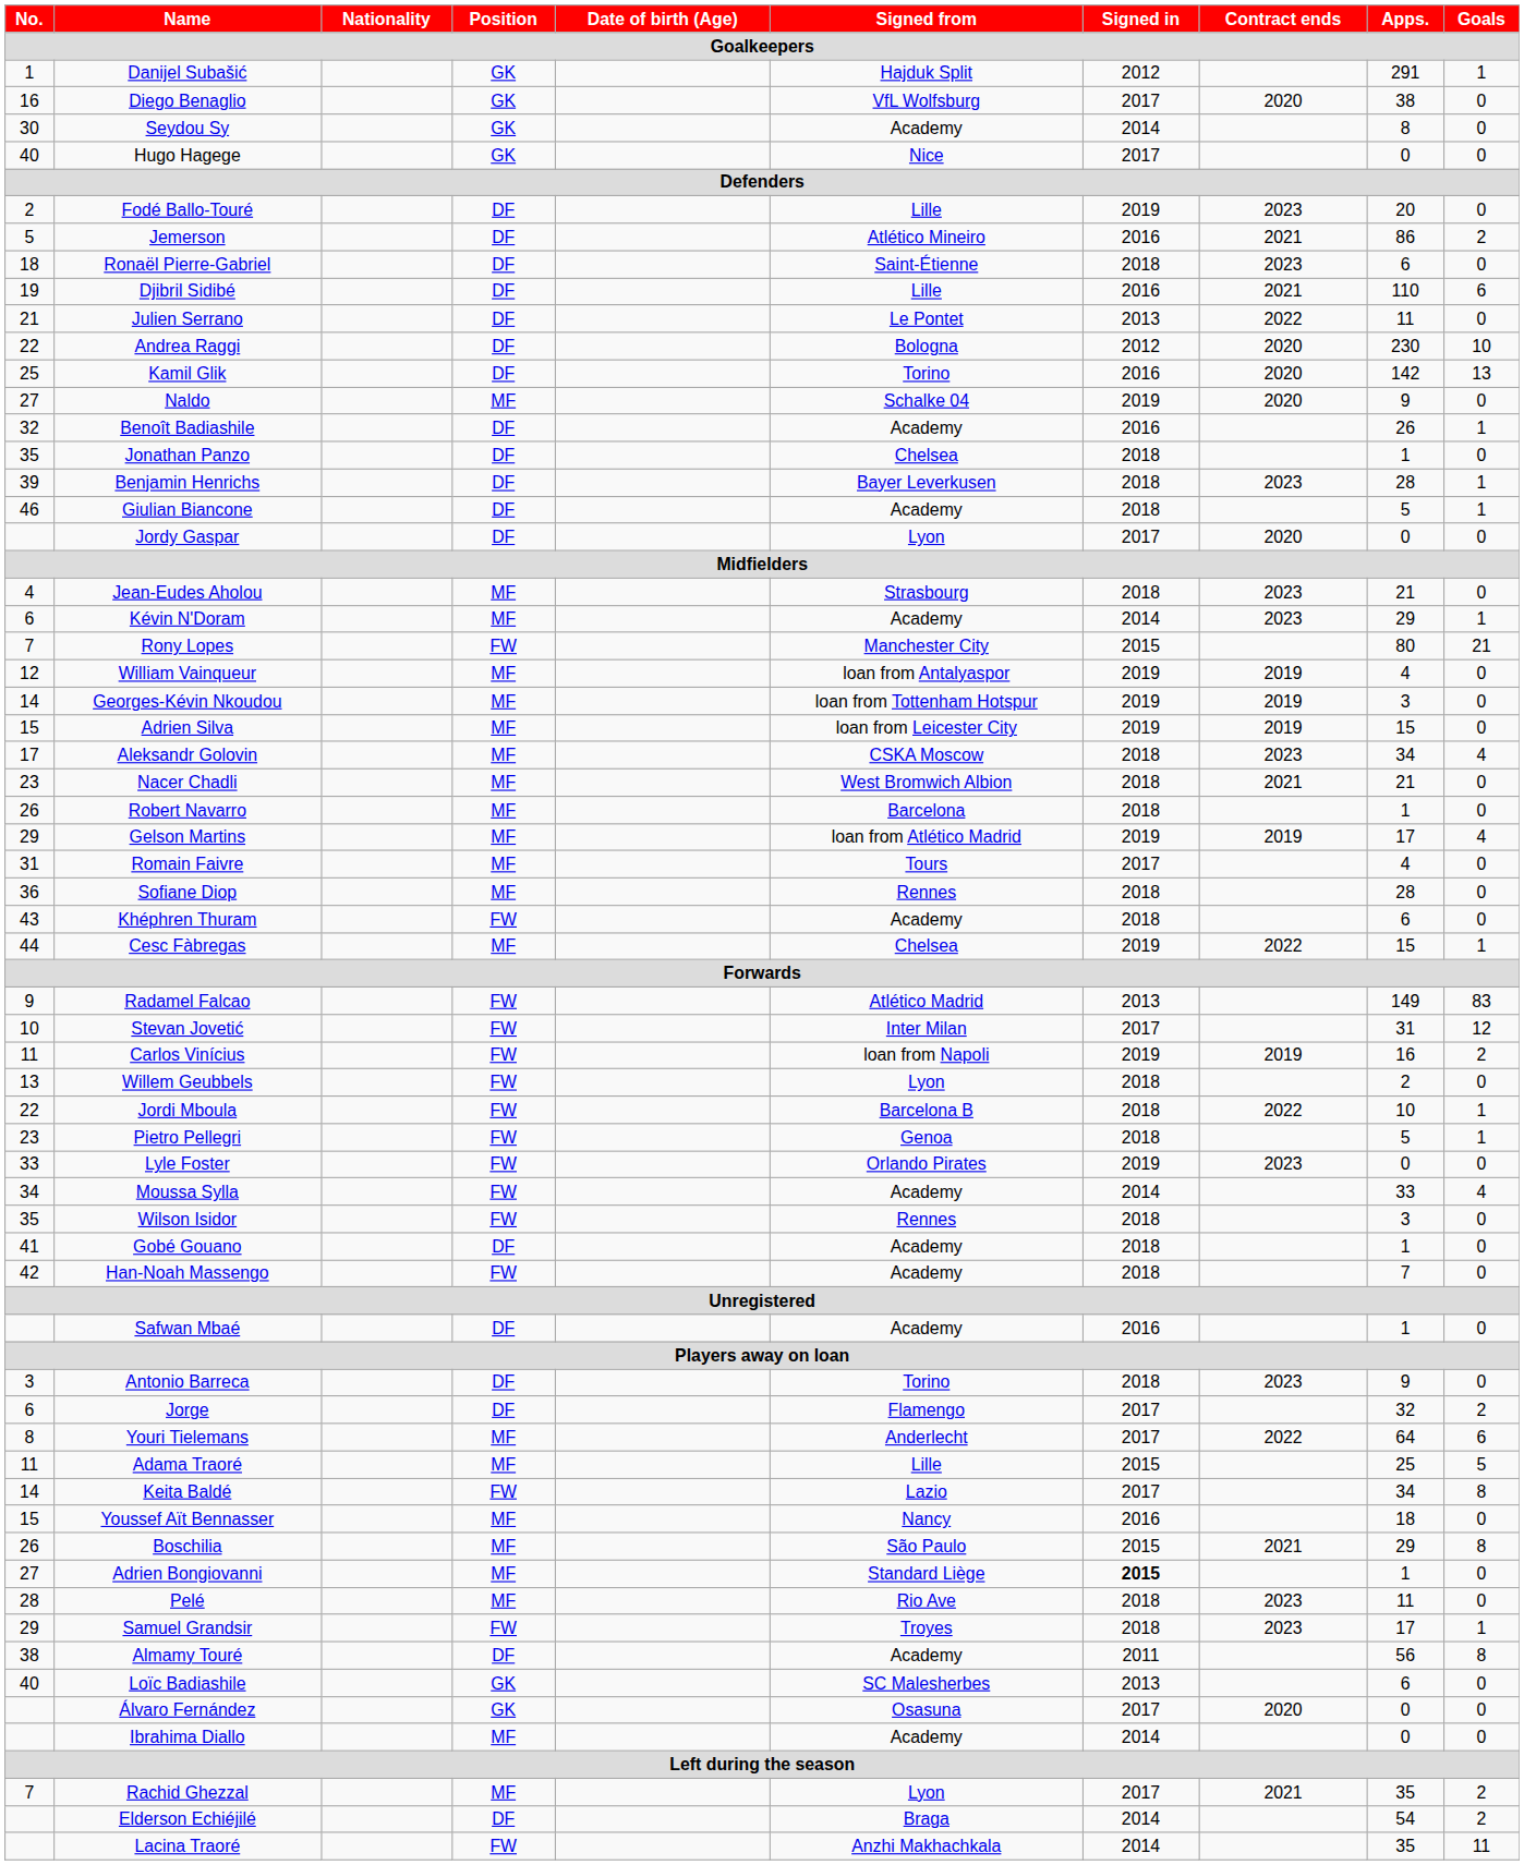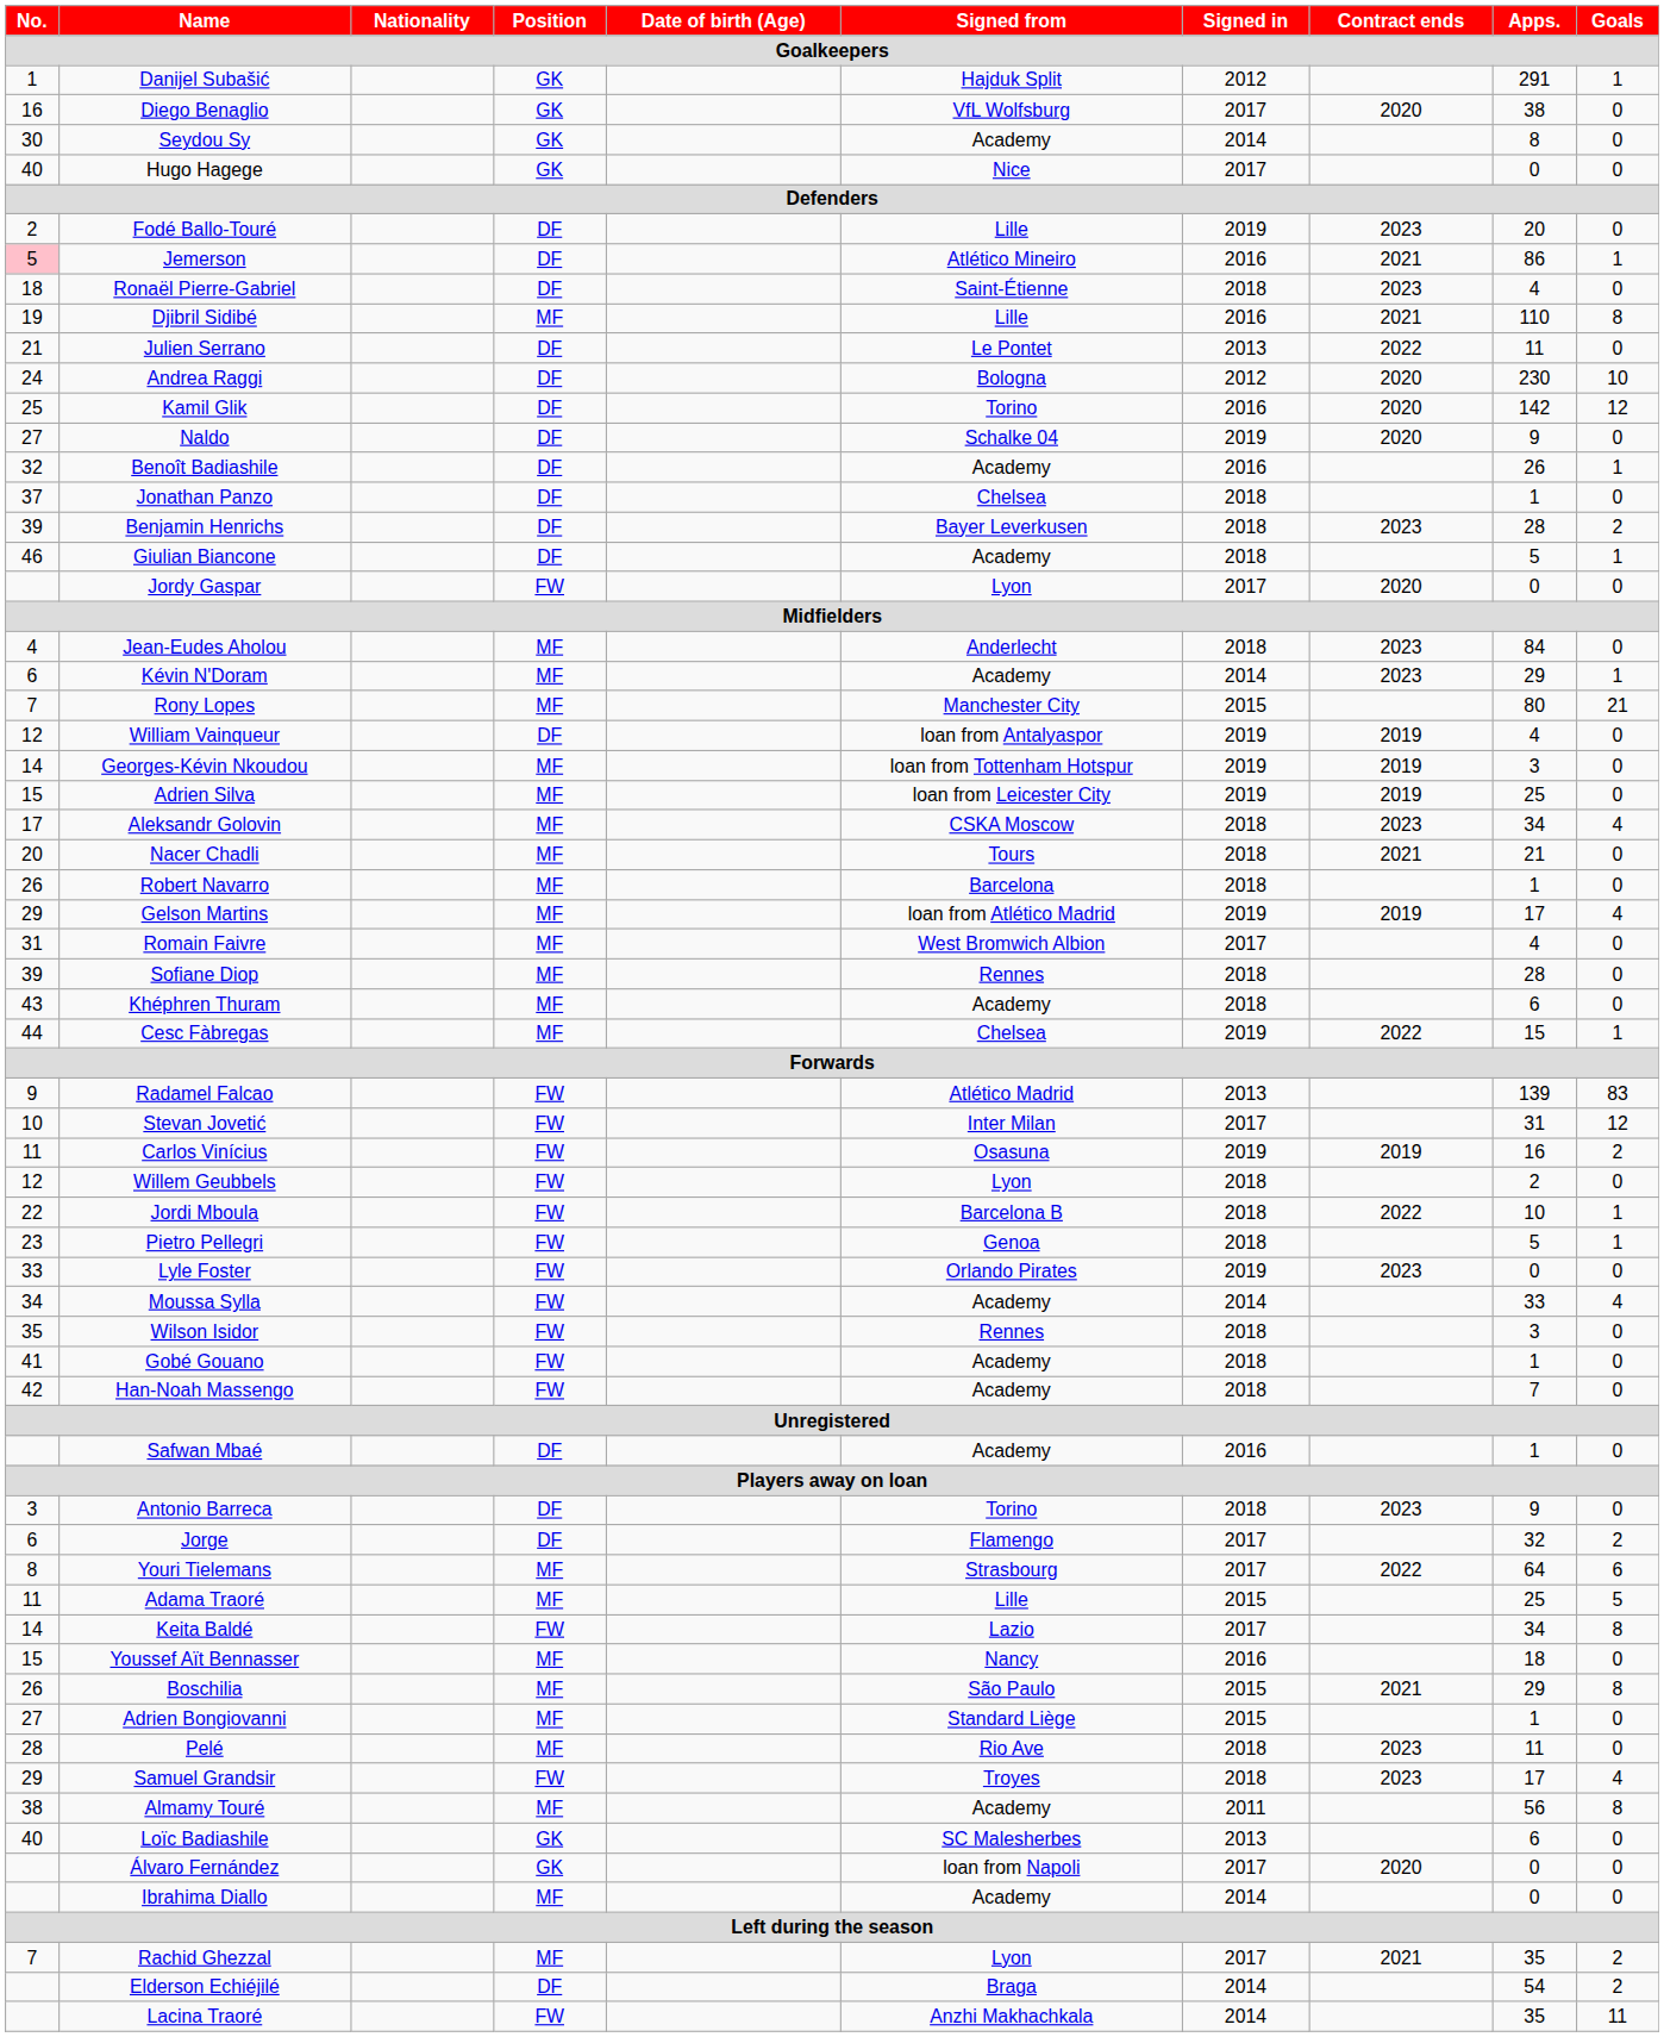Jemerson | No.: no background -> pink background
Jemerson | Goals: 2 -> 1
Ronaël Pierre-Gabriel | Apps.: 6 -> 4
Djibril Sidibé | Position: DF -> MF
Djibril Sidibé | Goals: 6 -> 8
Andrea Raggi | No.: 22 -> 24
Kamil Glik | Goals: 13 -> 12
Naldo | Position: MF -> DF
Jonathan Panzo | No.: 35 -> 37
Benjamin Henrichs | Goals: 1 -> 2
Jordy Gaspar | Position: DF -> FW
Jean-Eudes Aholou | Signed from: Strasbourg -> Anderlecht
Jean-Eudes Aholou | Apps.: 21 -> 84
Rony Lopes | Position: FW -> MF
William Vainqueur | Position: MF -> DF
Adrien Silva | Apps.: 15 -> 25
Nacer Chadli | No.: 23 -> 20
Nacer Chadli | Signed from: West Bromwich Albion -> Tours
Romain Faivre | Signed from: Tours -> West Bromwich Albion
Sofiane Diop | No.: 36 -> 39
Khéphren Thuram | Position: FW -> MF
Radamel Falcao | Apps.: 149 -> 139
Carlos Vinícius | Signed from: loan from Napoli -> Osasuna
Willem Geubbels | No.: 13 -> 12
Gobé Gouano | Position: DF -> FW
Youri Tielemans | Signed from: Anderlecht -> Strasbourg
Adrien Bongiovanni | Signed in: bold -> normal
Samuel Grandsir | Goals: 1 -> 4
Almamy Touré | Position: DF -> MF
Álvaro Fernández | Signed from: Osasuna -> loan from Napoli
